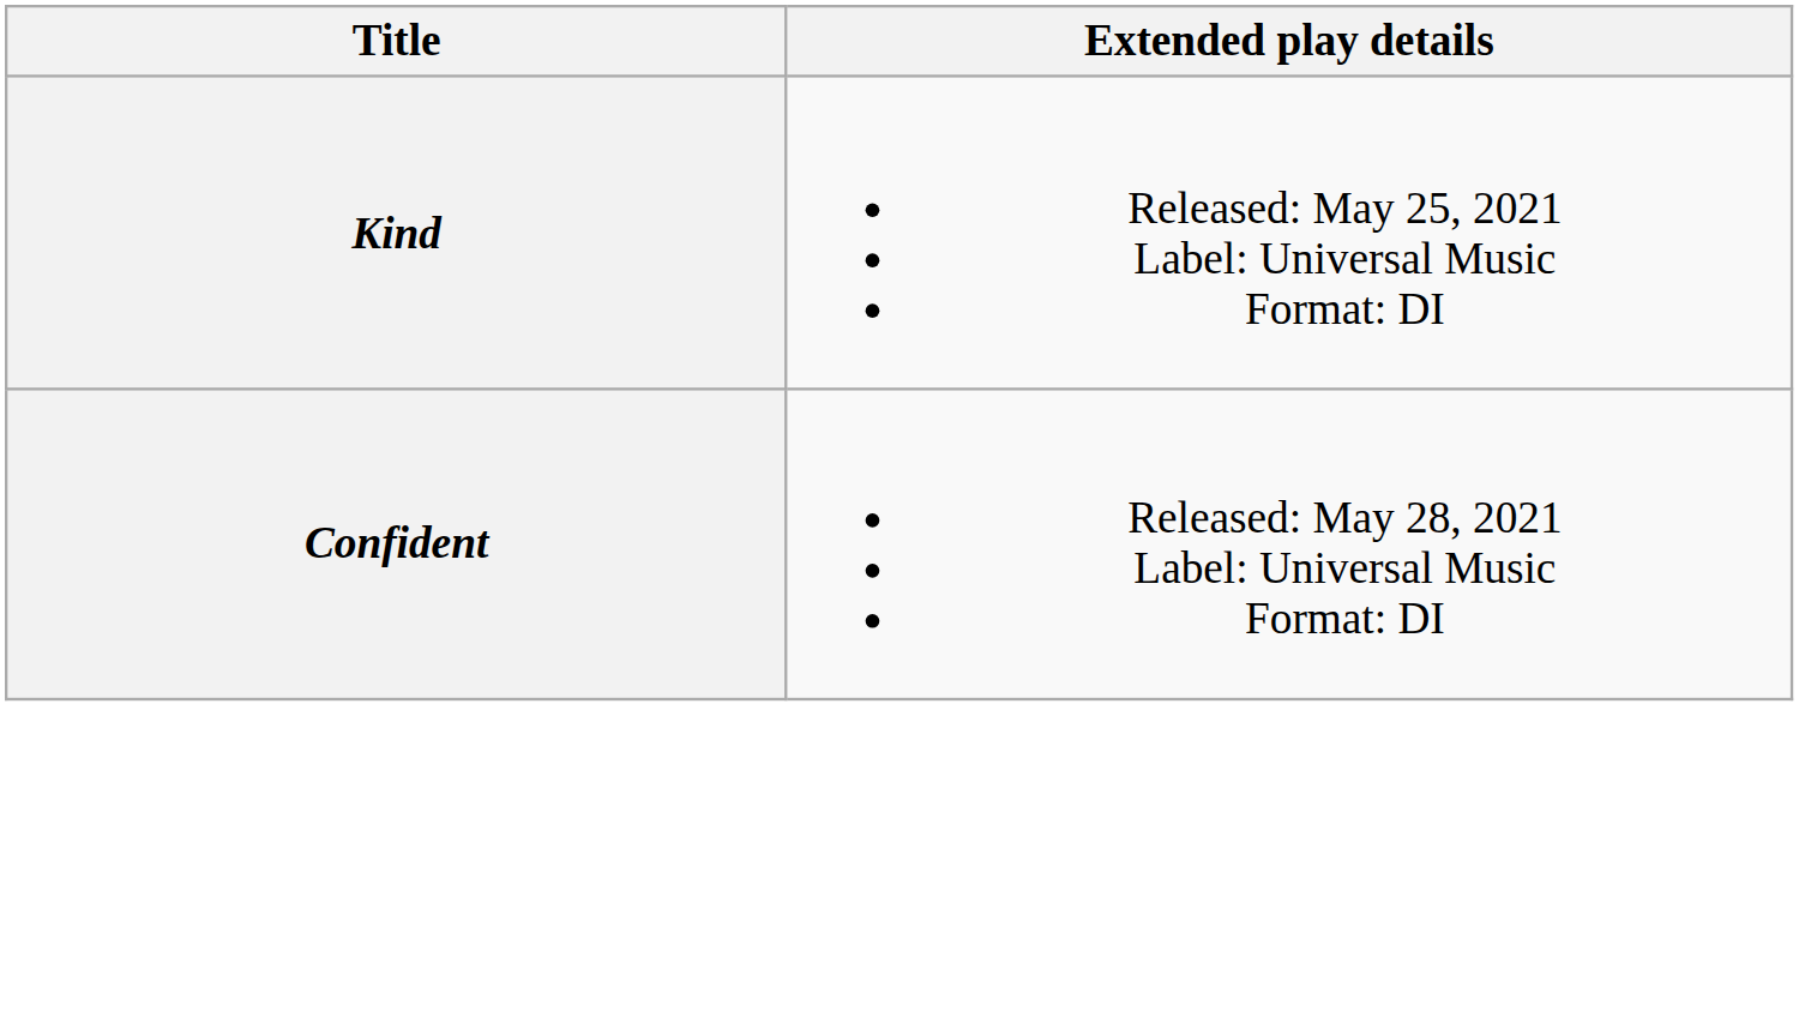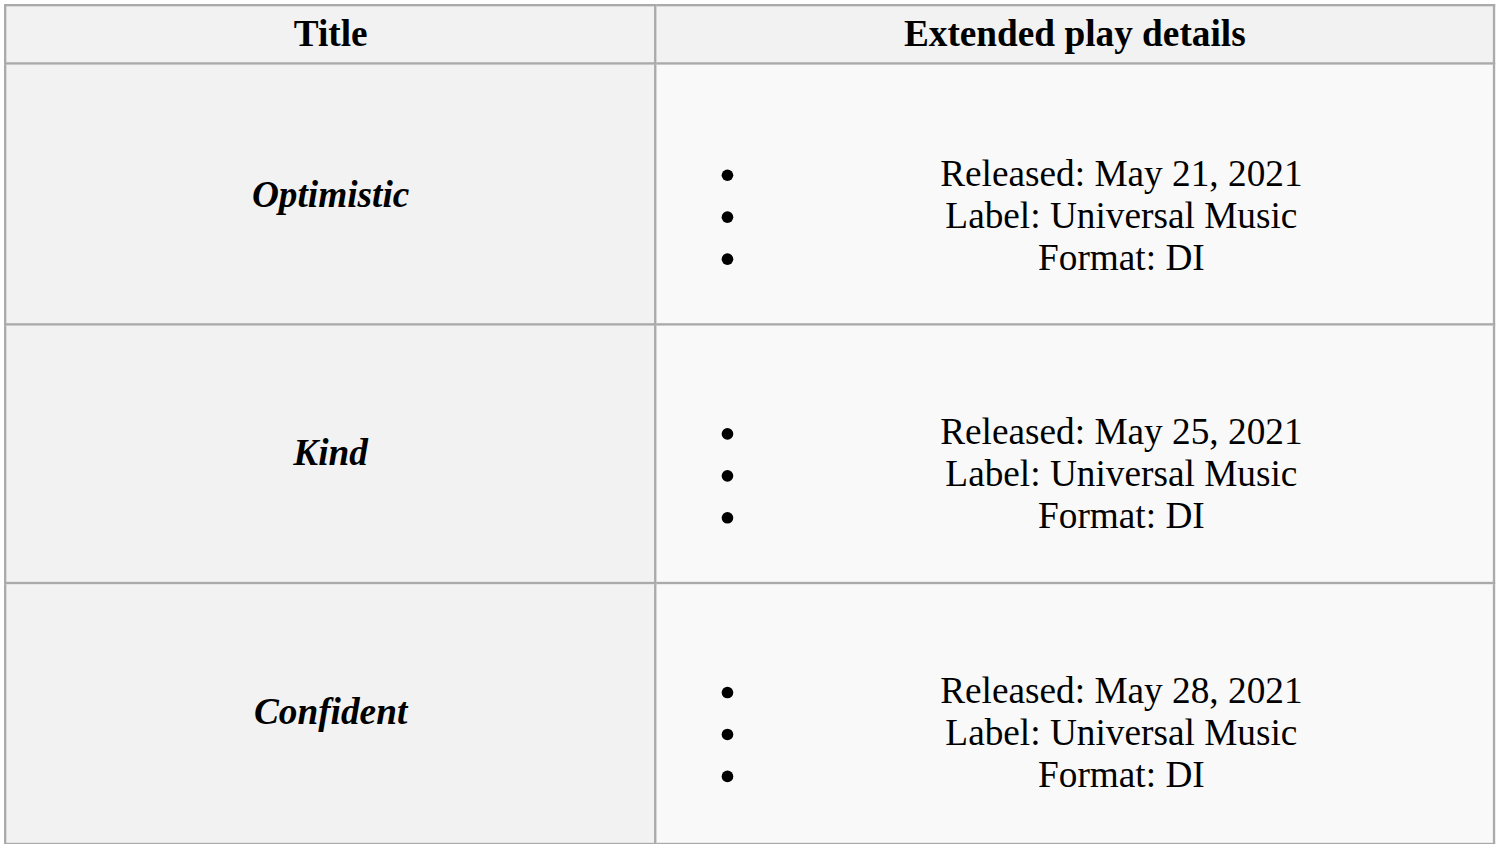+ row: Optimistic | Released: May 21, 2021 Label: Universal Music Format: DI
